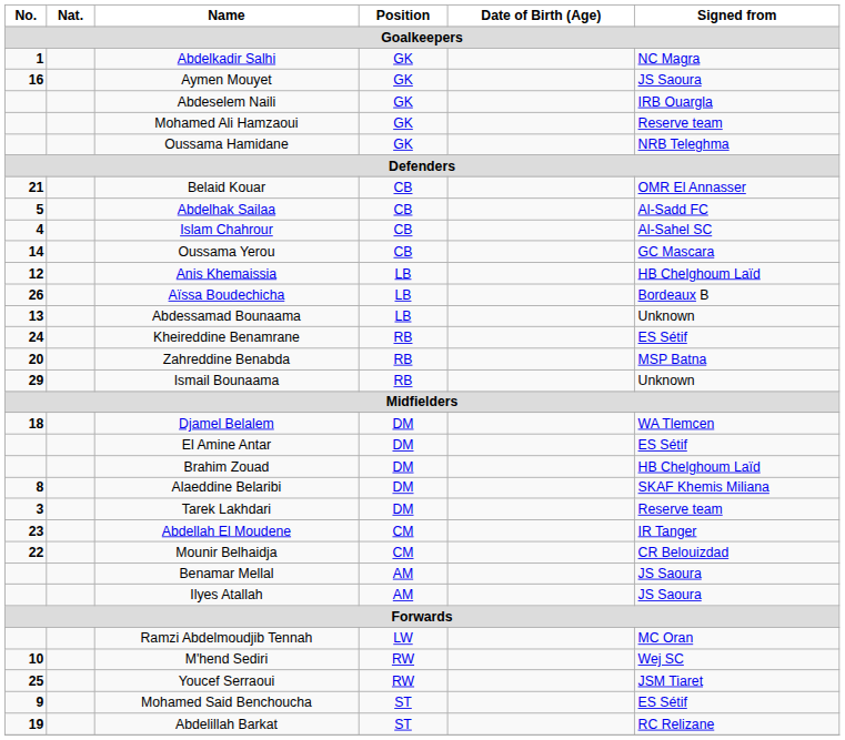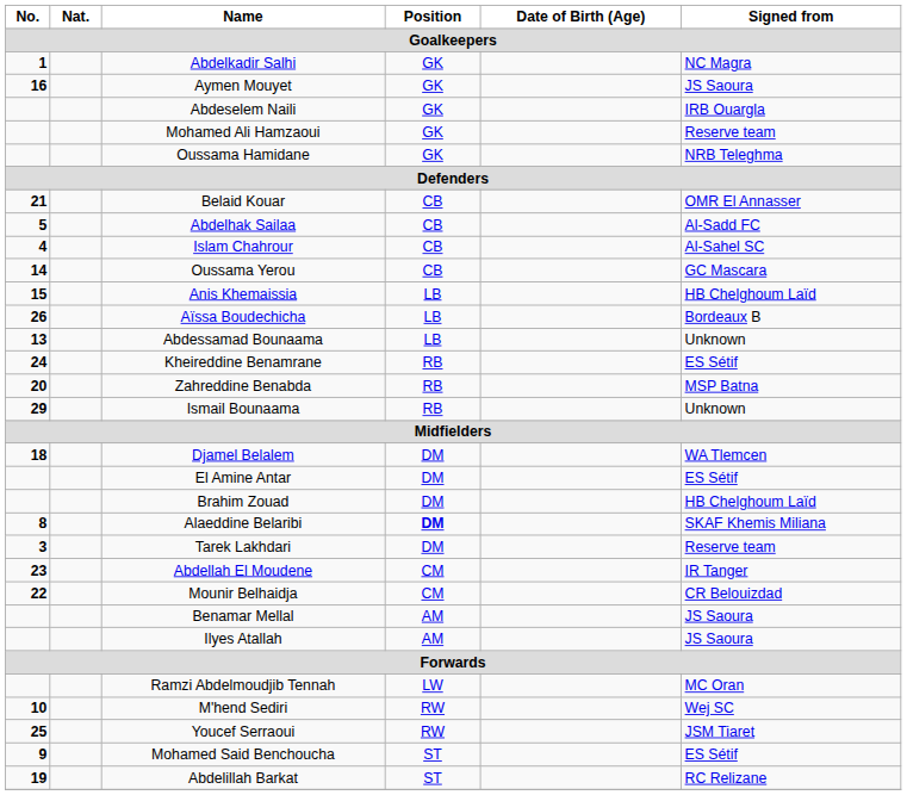Anis Khemaissia | No.: 12 -> 15
Alaeddine Belaribi | Position: normal -> bold
